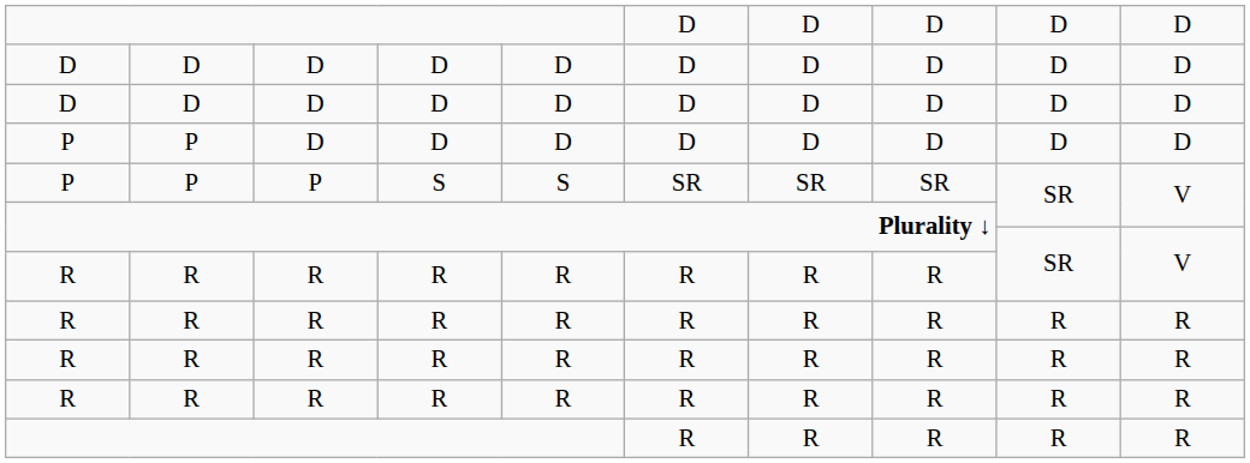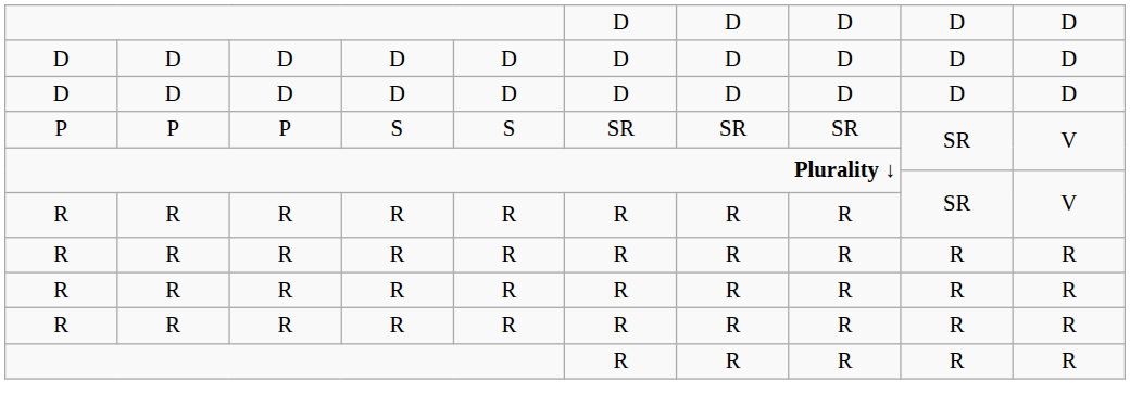- row: P | P | D | D | D | D | D | D | D | D
